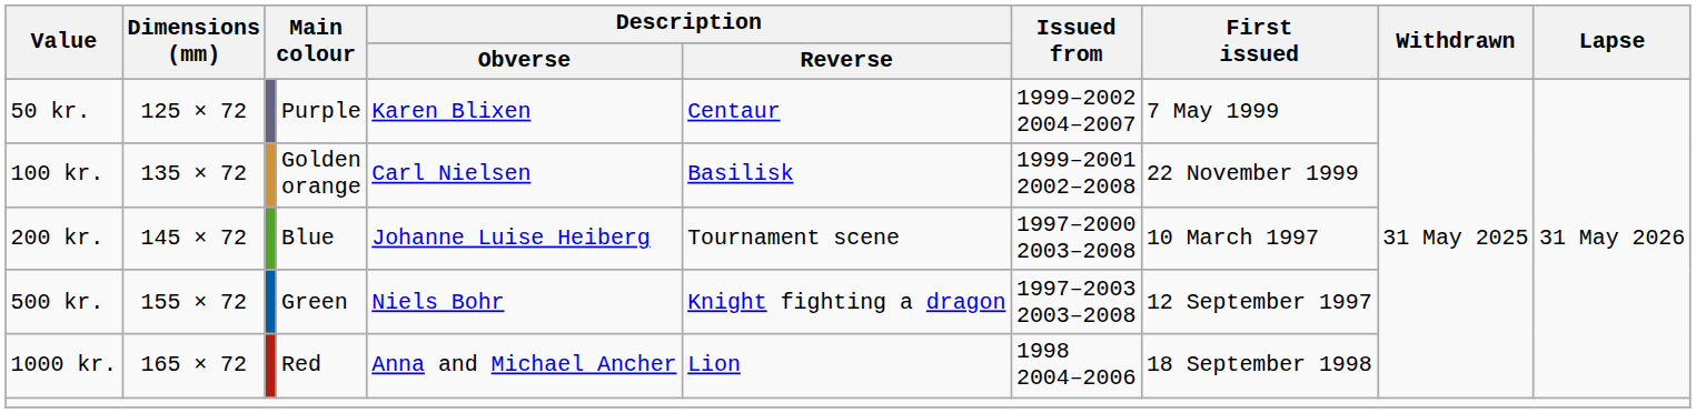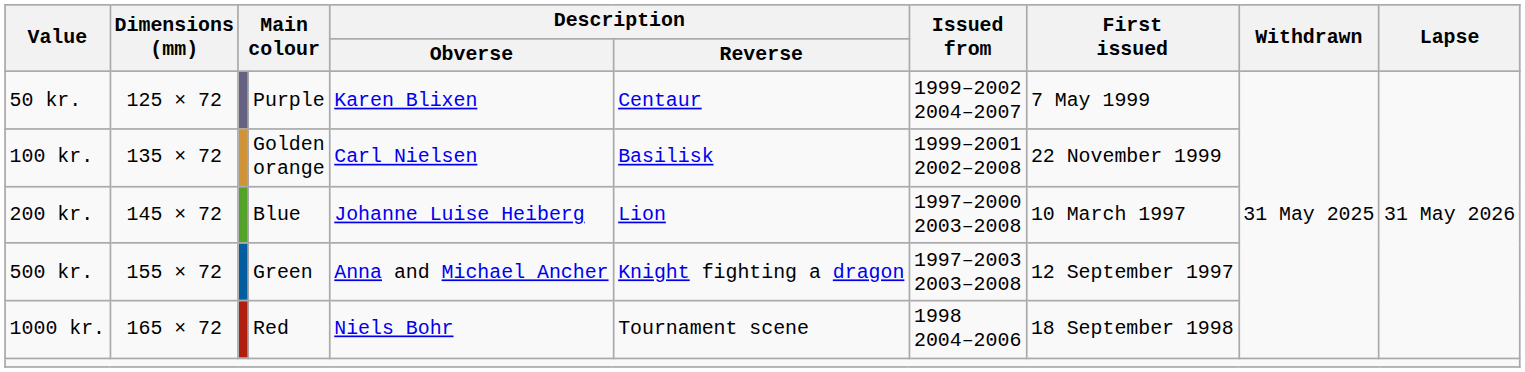200 kr. | Description / Reverse: Tournament scene -> Lion
500 kr. | Description / Obverse: Niels Bohr -> Anna and Michael Ancher
1000 kr. | Description / Obverse: Anna and Michael Ancher -> Niels Bohr
1000 kr. | Description / Reverse: Lion -> Tournament scene
